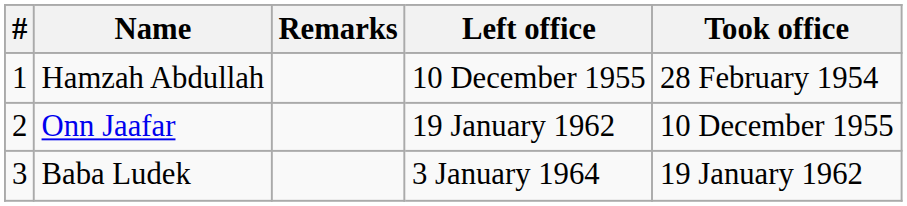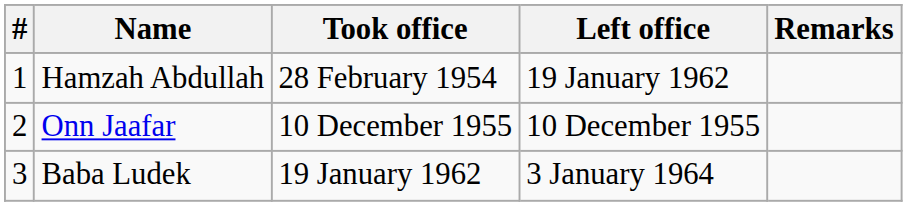columns swapped: Took office <-> Remarks
Hamzah Abdullah | Left office: 10 December 1955 -> 19 January 1962
Onn Jaafar | Left office: 19 January 1962 -> 10 December 1955
